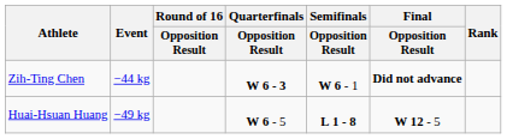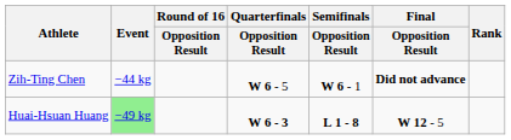Zih-Ting Chen | Quarterfinals / Opposition Result: W 6 - 3 -> W 6 - 5
Huai-Hsuan Huang | Event: no background -> lightgreen background
Huai-Hsuan Huang | Quarterfinals / Opposition Result: W 6 - 5 -> W 6 - 3
